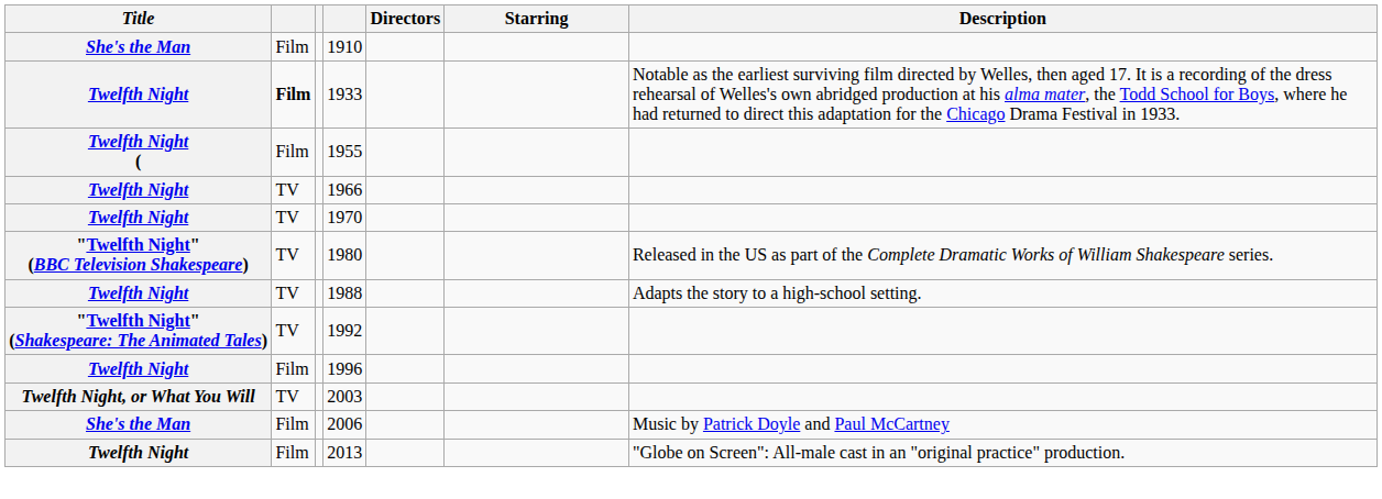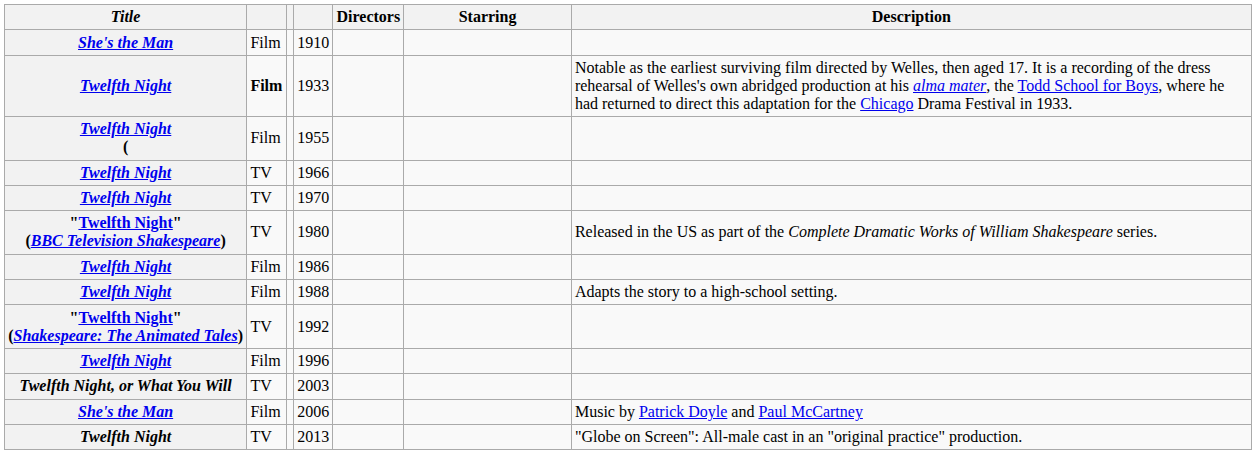+ row: Twelfth Night | Film | 1986
1988 | column 2: TV -> Film
2013 | column 2: Film -> TV
